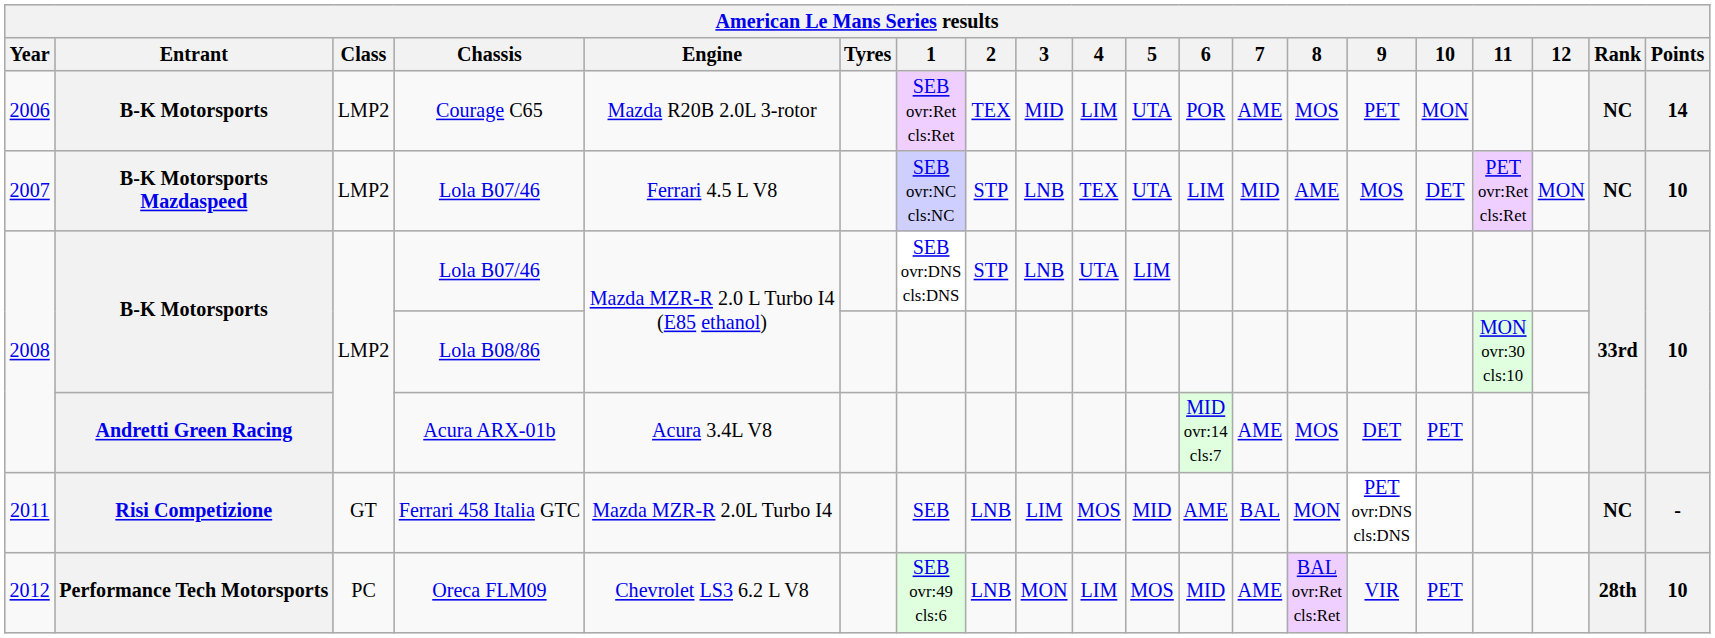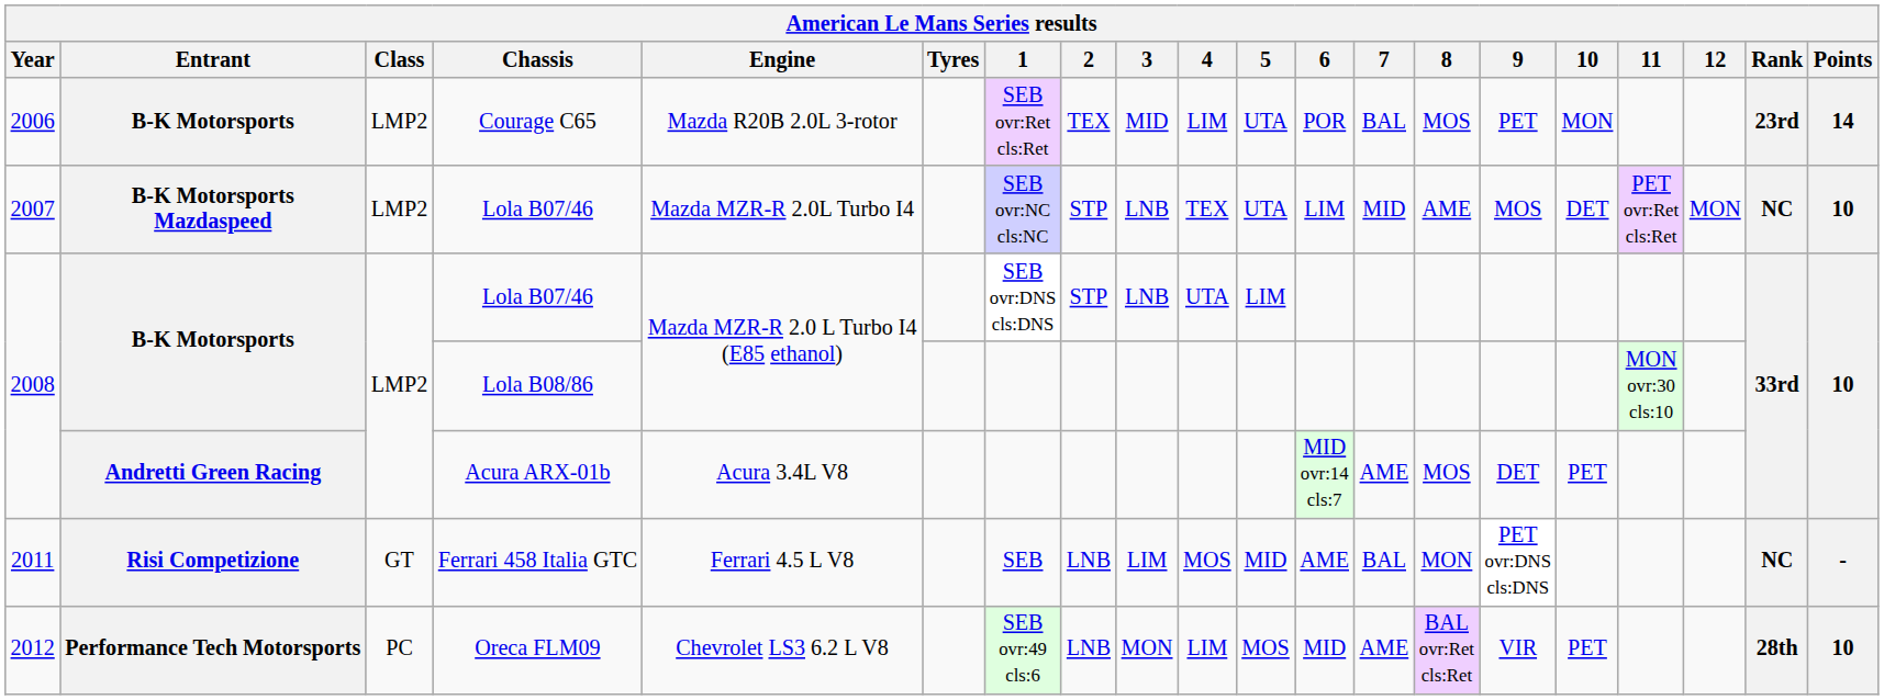Courage C65 | 7: AME -> BAL
Courage C65 | Rank: NC -> 23rd
2007 / Lola B07/46 | Engine: Ferrari 4.5 L V8 -> Mazda MZR-R 2.0L Turbo I4
Ferrari 458 Italia GTC | Engine: Mazda MZR-R 2.0L Turbo I4 -> Ferrari 4.5 L V8
